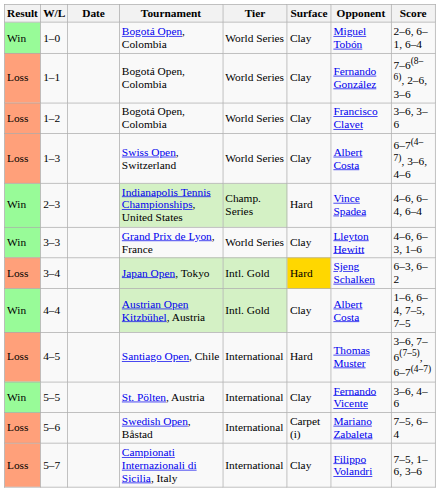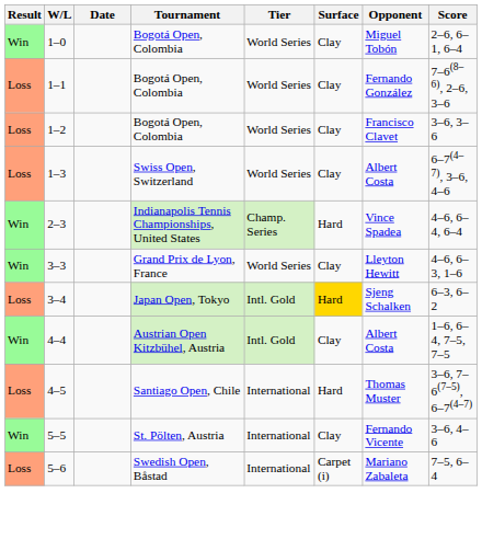- row: Loss | 5–7 | Campionati Internazionali di Sicilia, Italy | International | Clay | Filippo Volandri | 7–5, 1–6, 3–6
